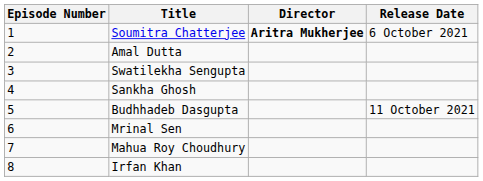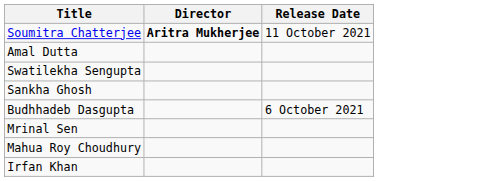- column: Episode Number | 1 | 2 | 3 | 4 | 5 | 6 | 7 | 8
Soumitra Chatterjee | Release Date: 6 October 2021 -> 11 October 2021
Budhhadeb Dasgupta | Release Date: 11 October 2021 -> 6 October 2021
